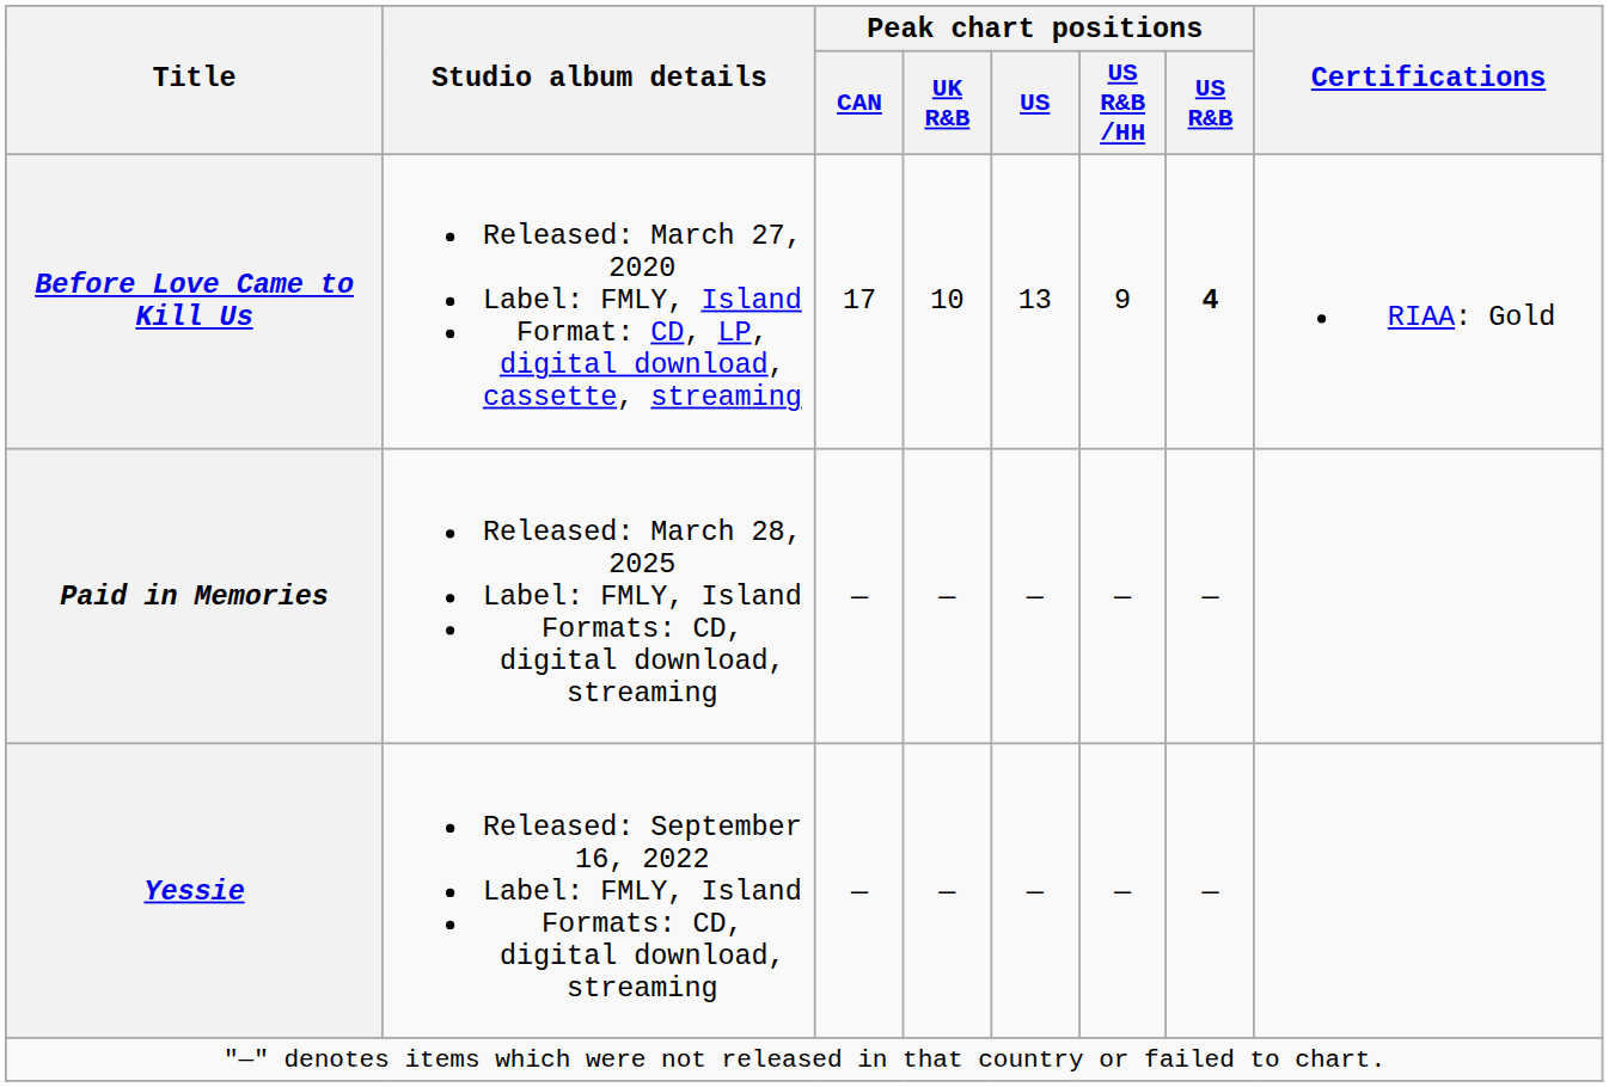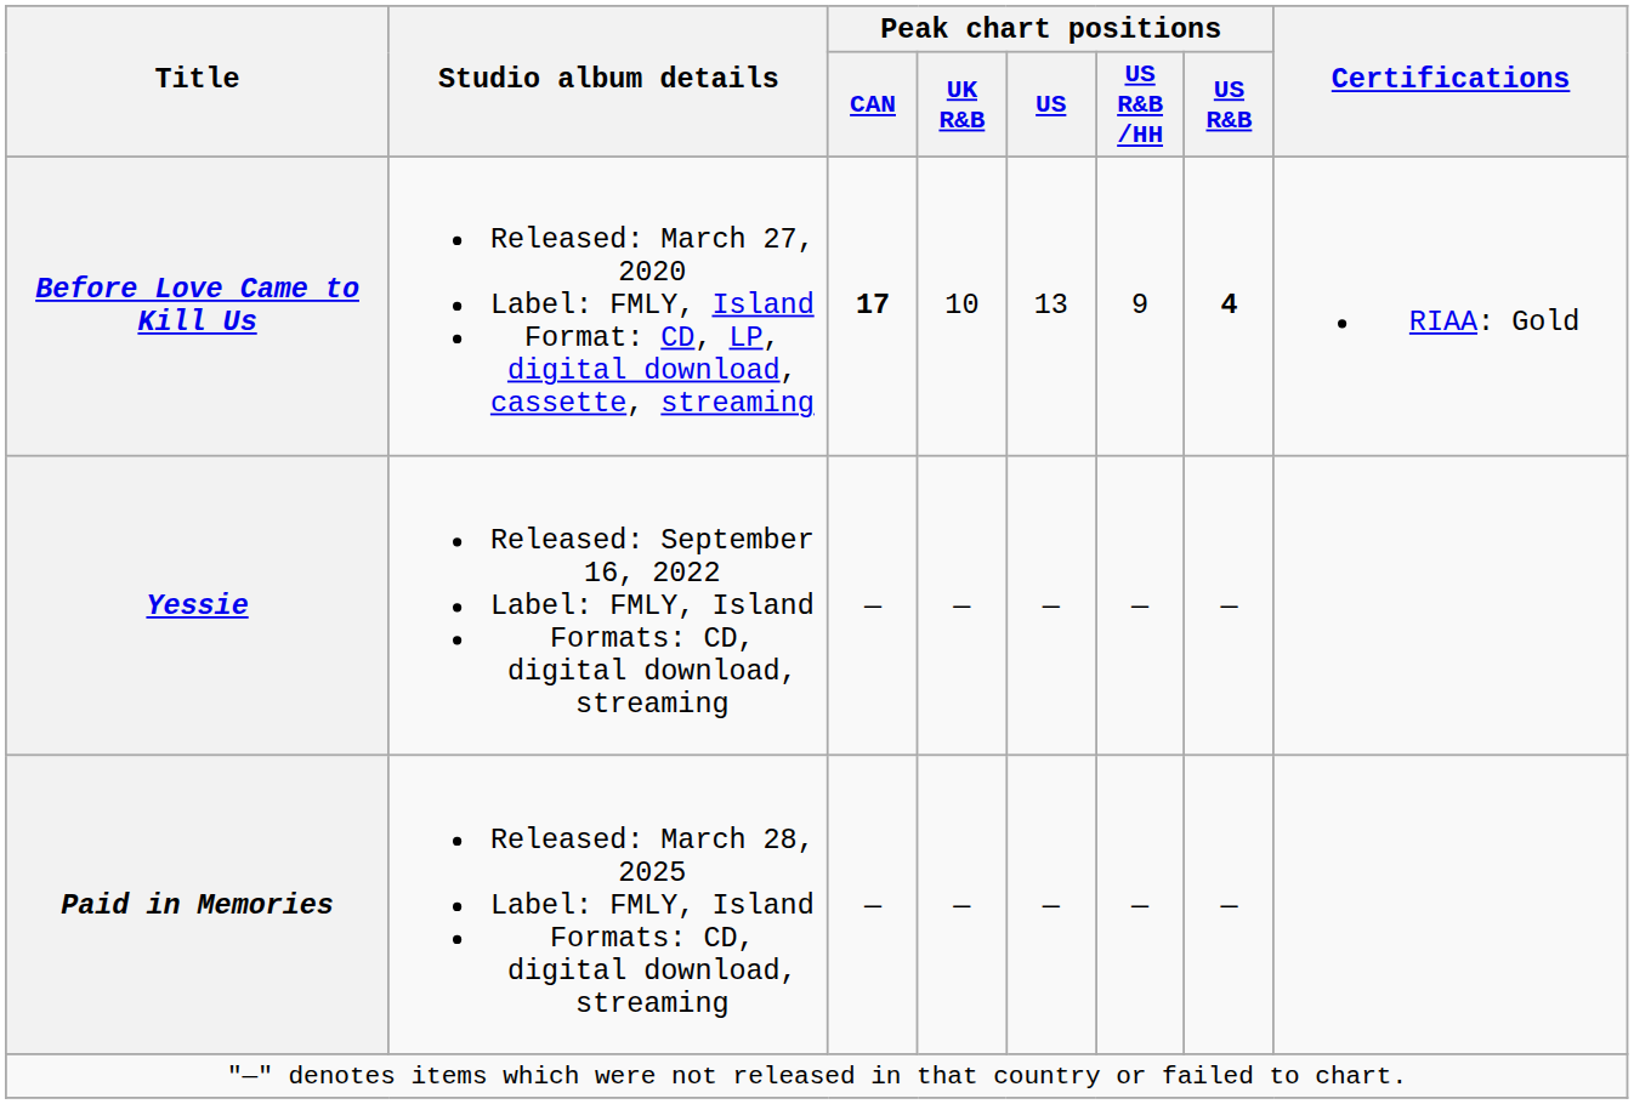Before Love Came to Kill Us | Peak chart positions / CAN: normal -> bold
rows swapped: Yessie <-> Paid in Memories
